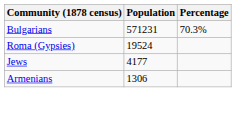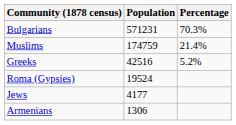+ row: Muslims | 174759 | 21.4%
+ row: Greeks | 42516 | 5.2%
